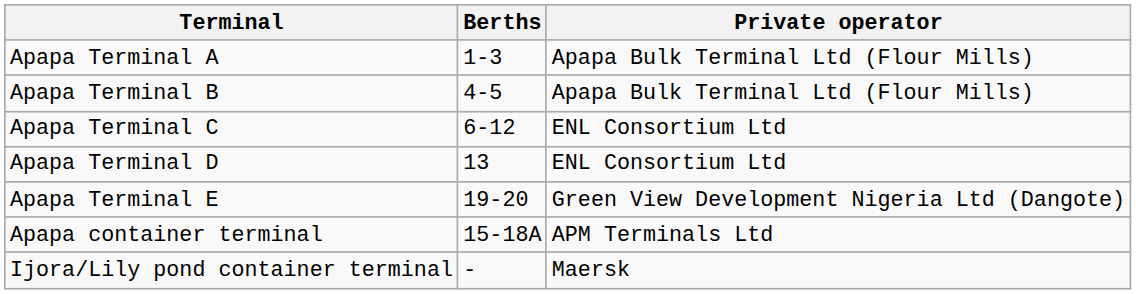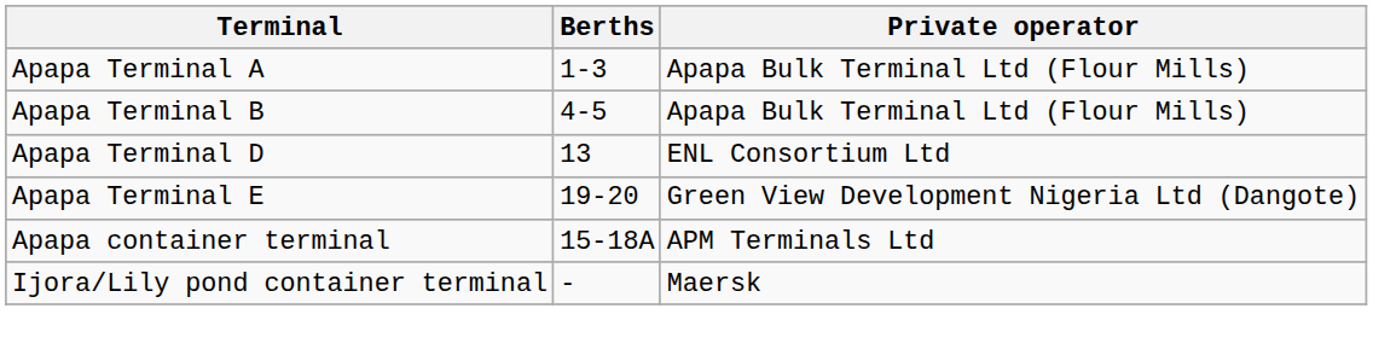- row: Apapa Terminal C | 6-12 | ENL Consortium Ltd
